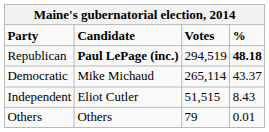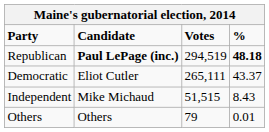Democratic | Candidate: Mike Michaud -> Eliot Cutler
Democratic | Votes: 265,114 -> 265,111
Independent | Candidate: Eliot Cutler -> Mike Michaud
